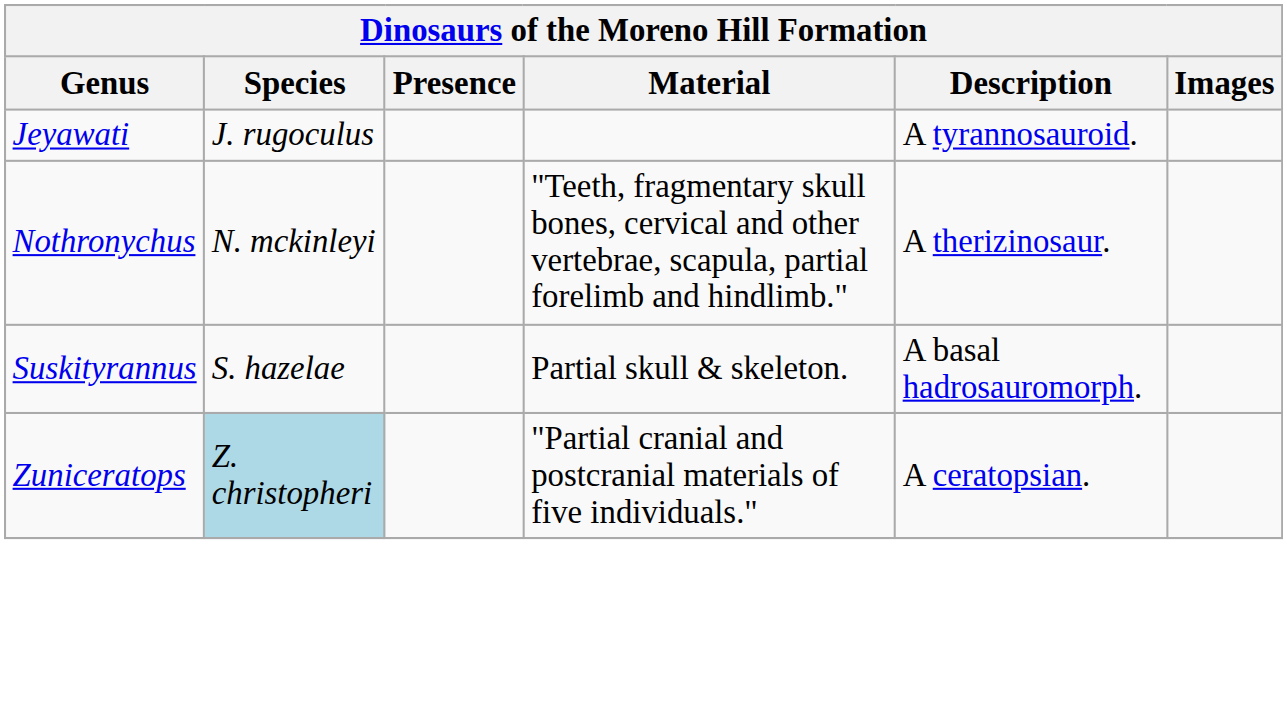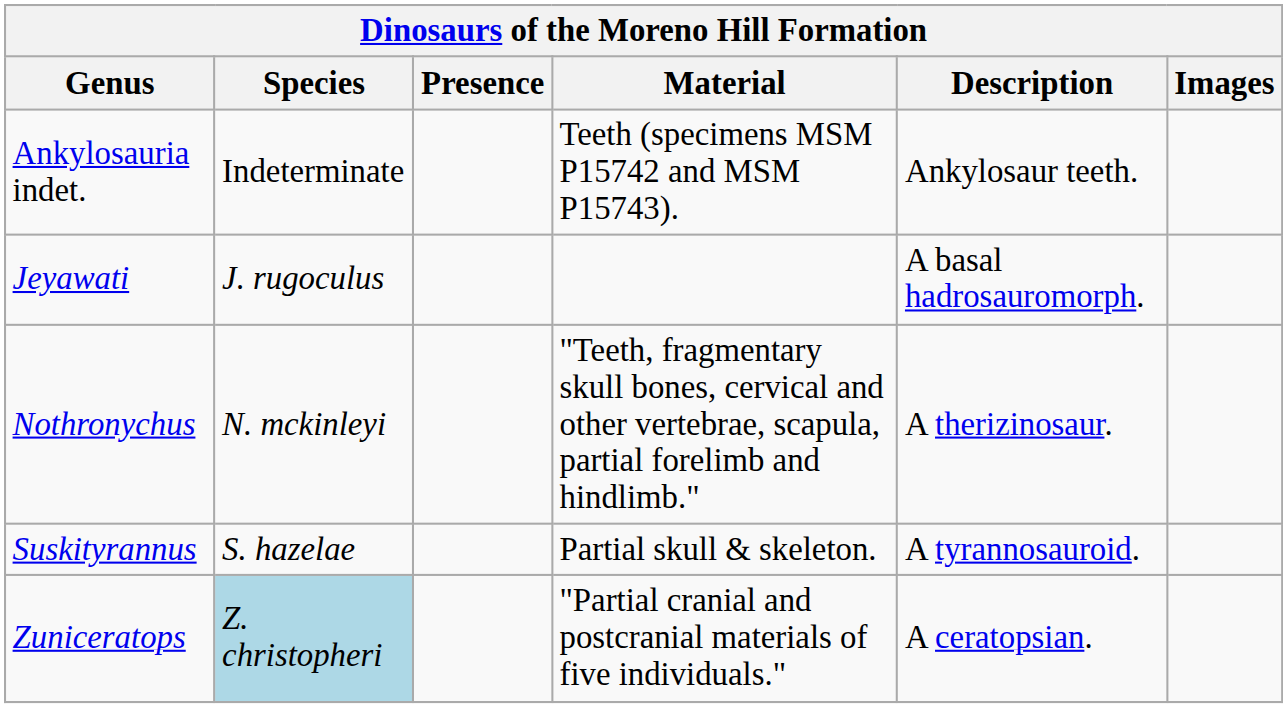+ row: Ankylosauria indet. | Indeterminate | Teeth (specimens MSM P15742 and MSM P15743). | Ankylosaur teeth.
Jeyawati | Description: A tyrannosauroid. -> A basal hadrosauromorph.
Suskityrannus | Description: A basal hadrosauromorph. -> A tyrannosauroid.
